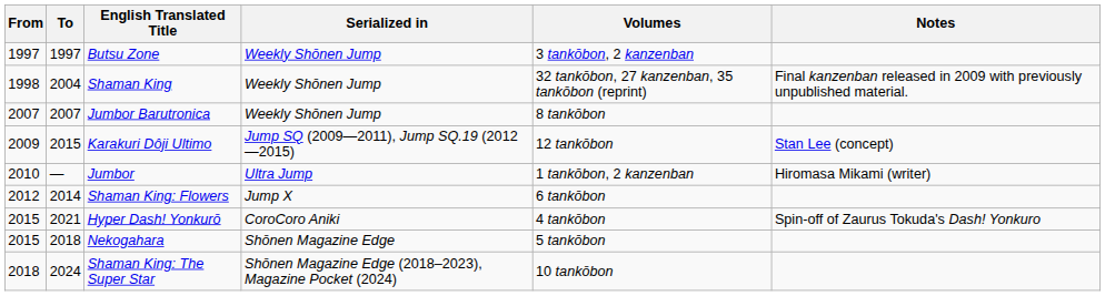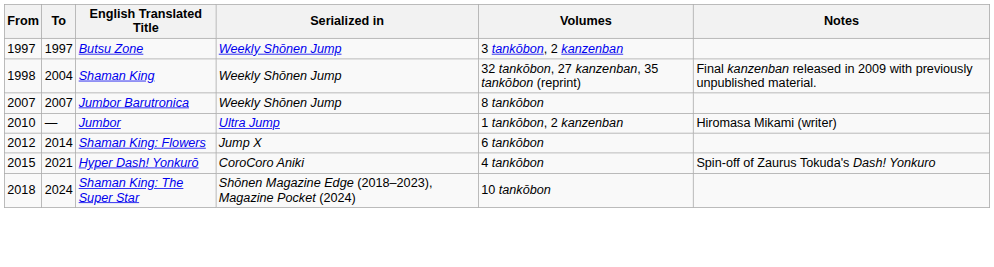- row: 2009 | 2015 | Karakuri Dôji Ultimo | Jump SQ (2009—2011), Jump SQ.19 (2012—2015) | 12 tankōbon | Stan Lee (concept)
- row: 2015 | 2018 | Nekogahara | Shōnen Magazine Edge | 5 tankōbon
